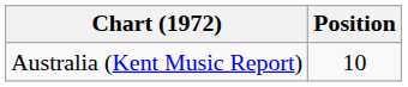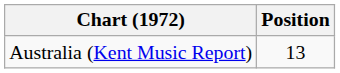Australia (Kent Music Report) | Position: 10 -> 13
